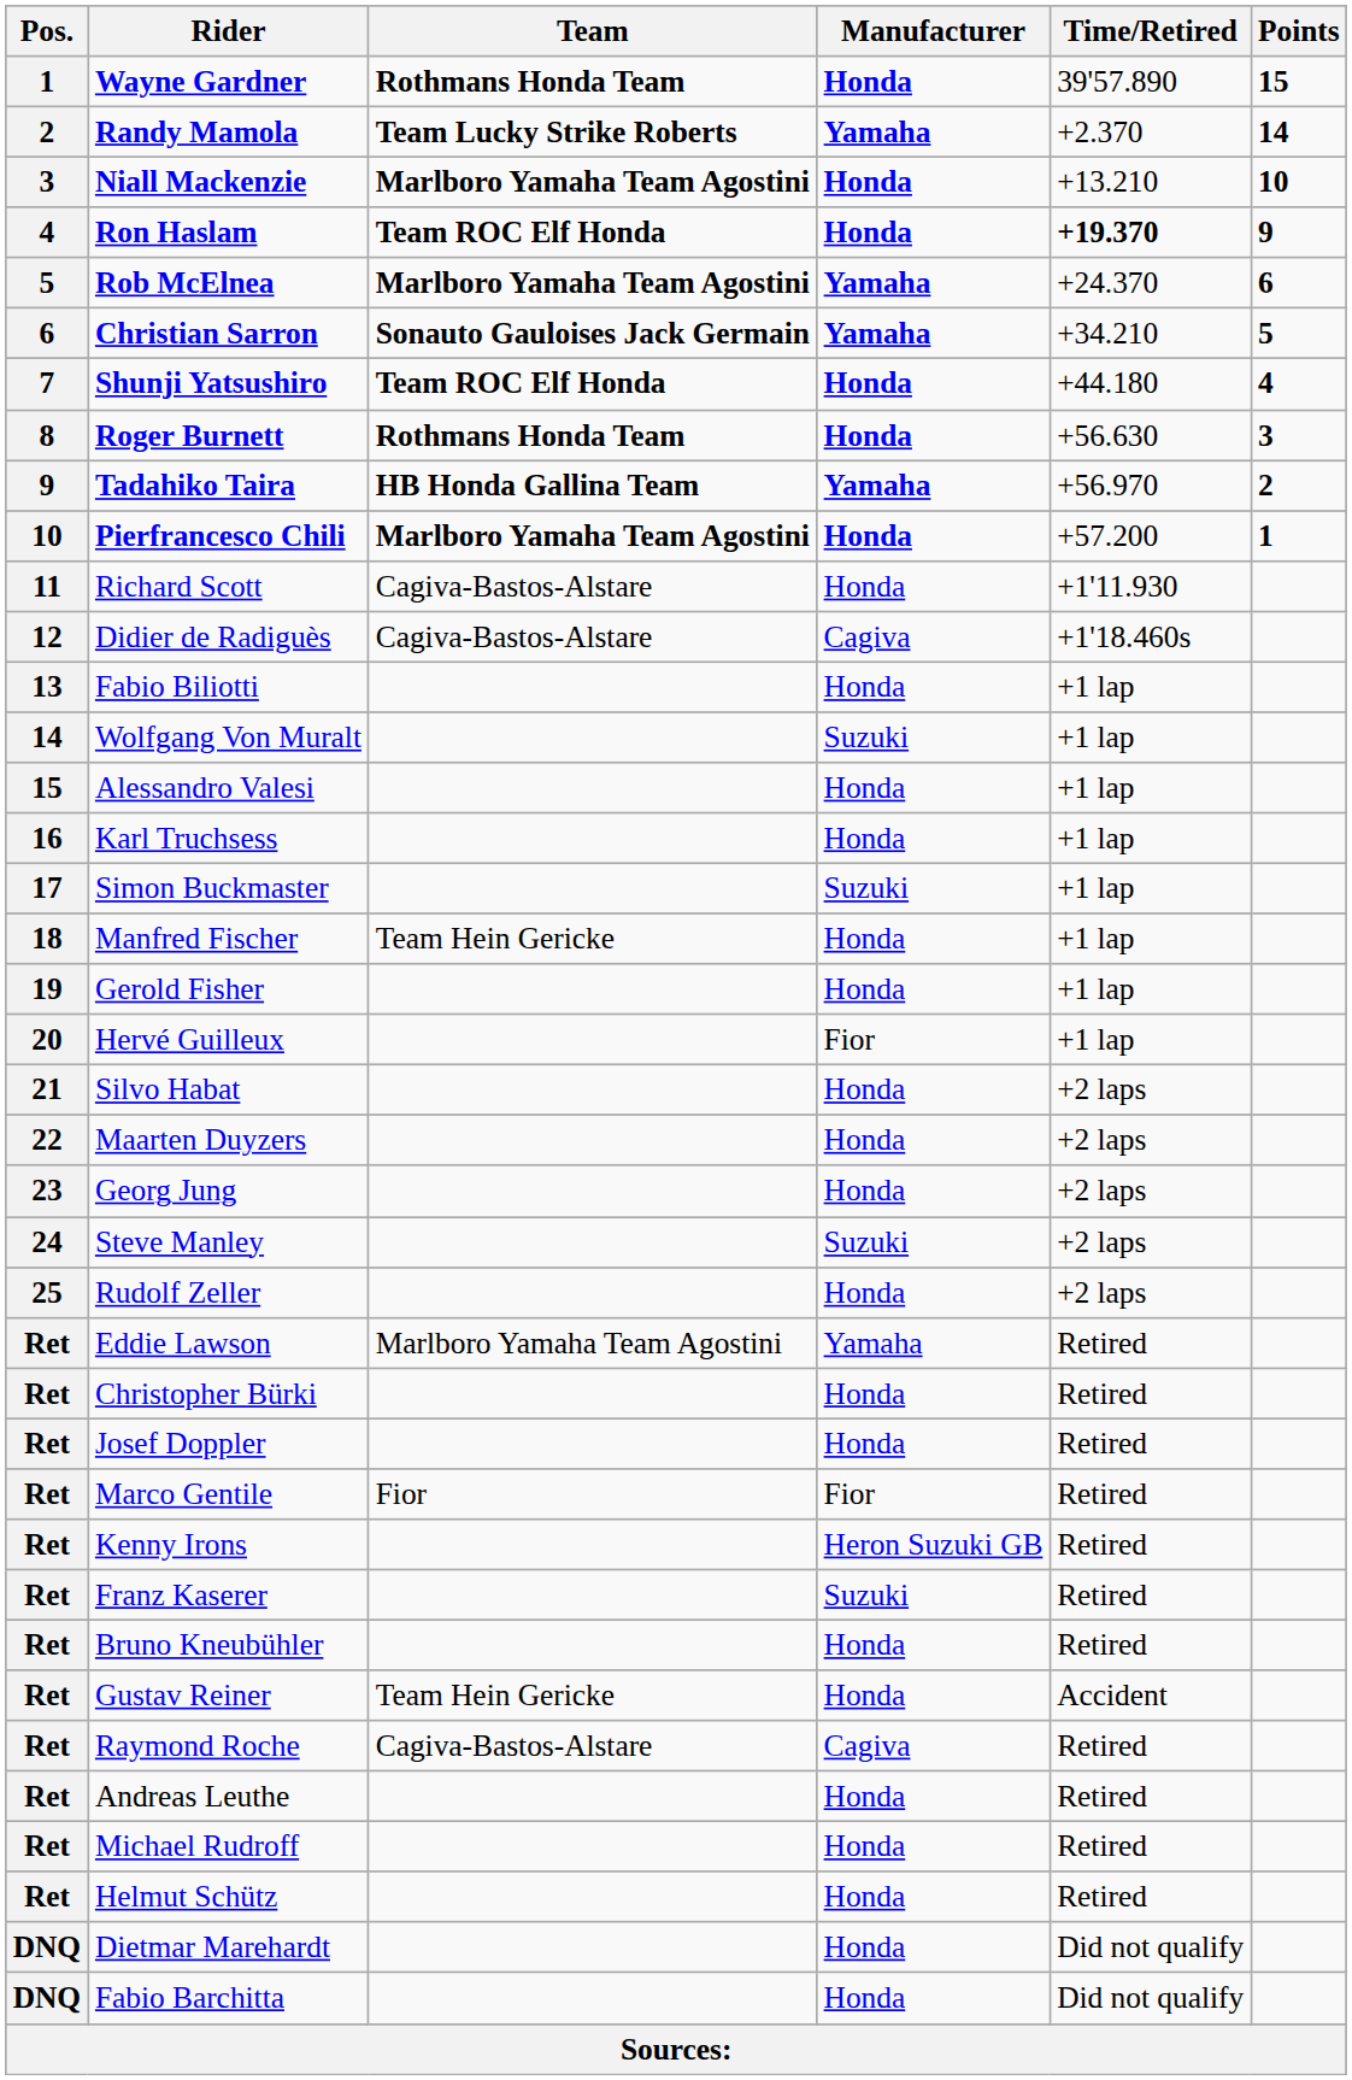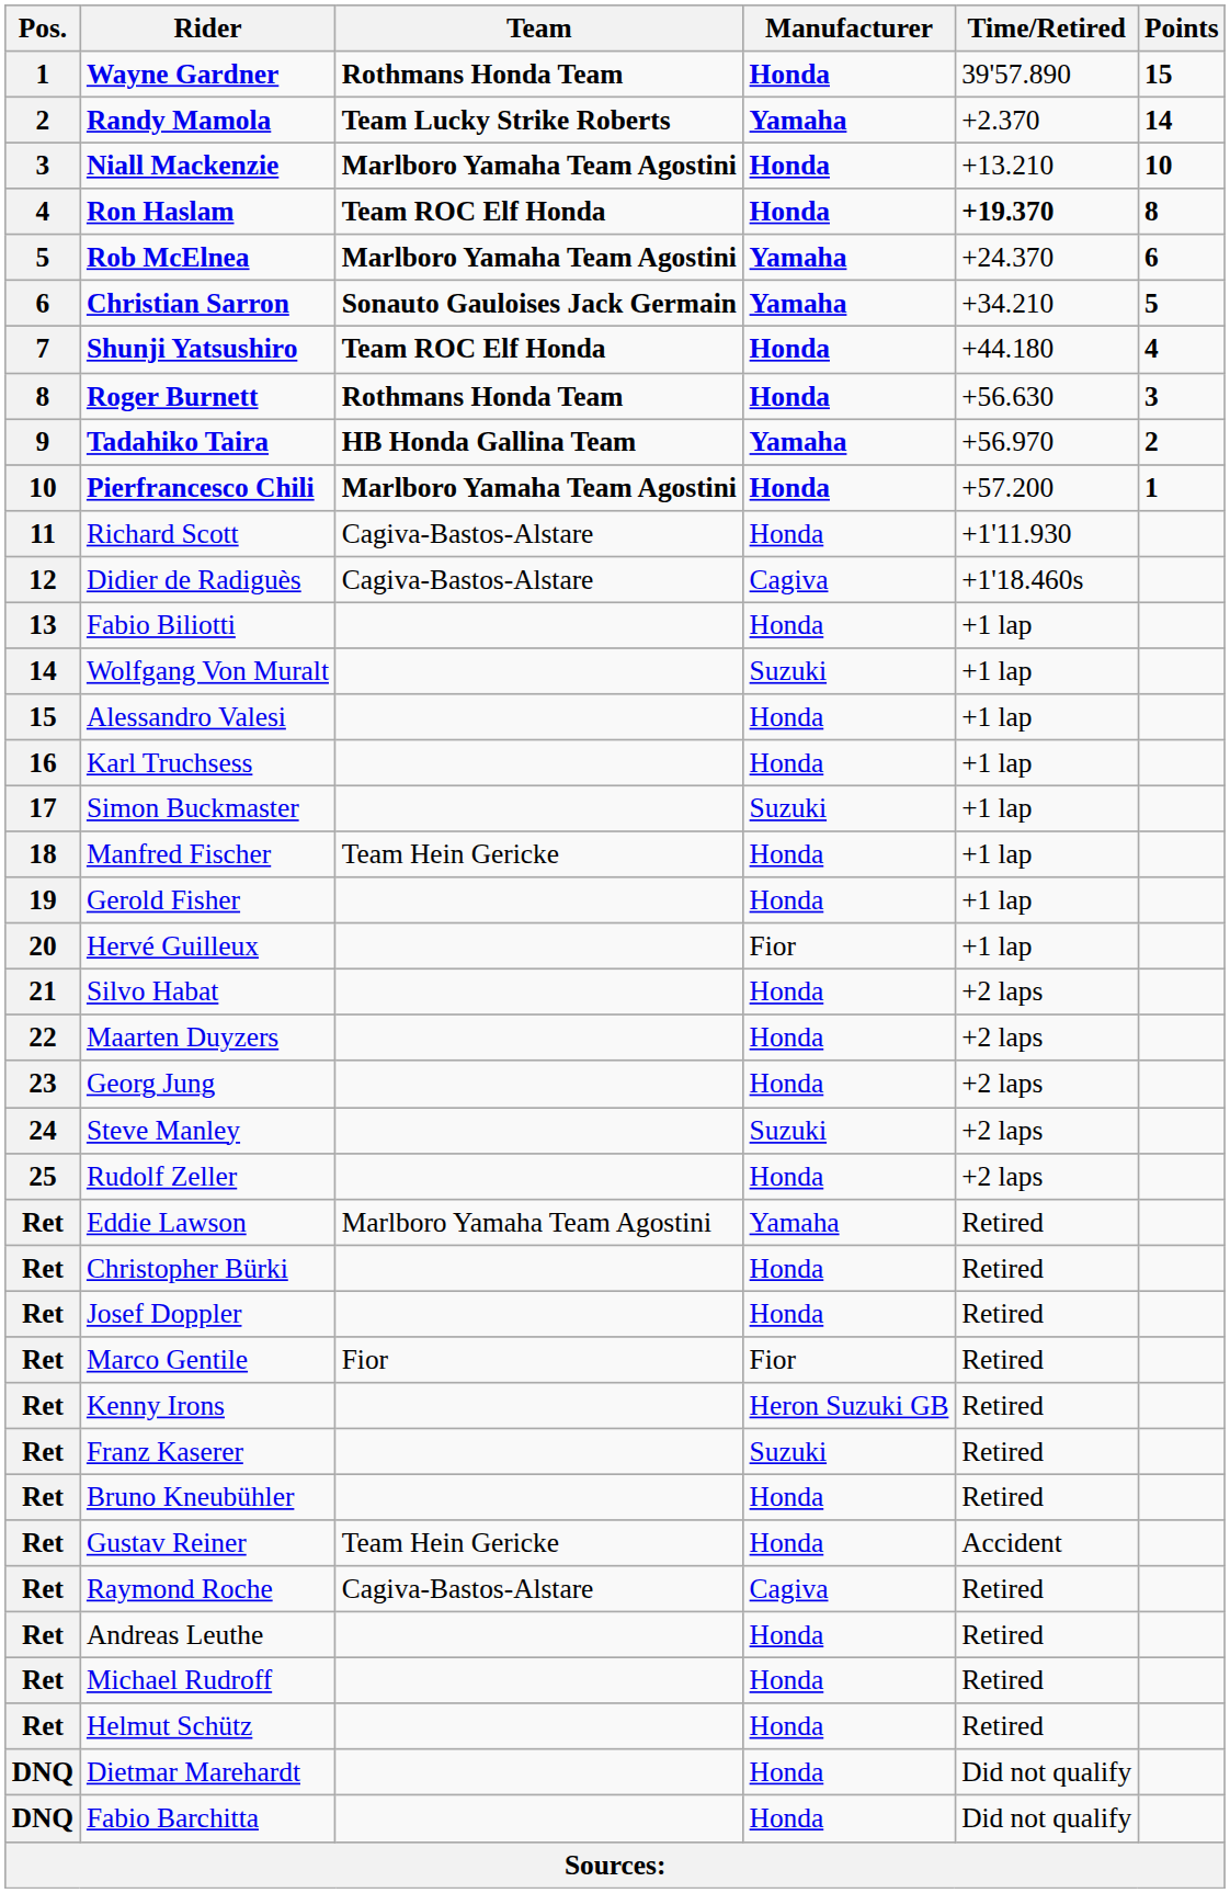Ron Haslam | Points: 9 -> 8
